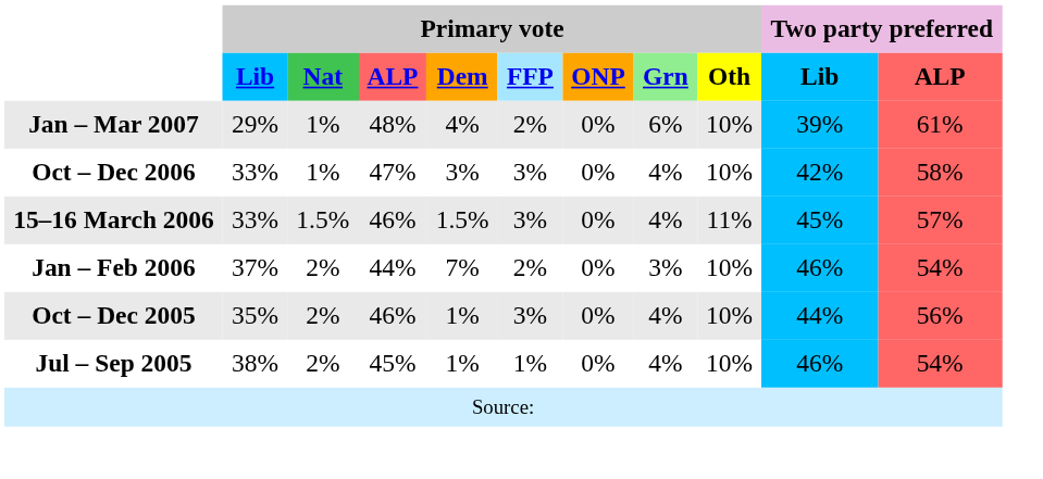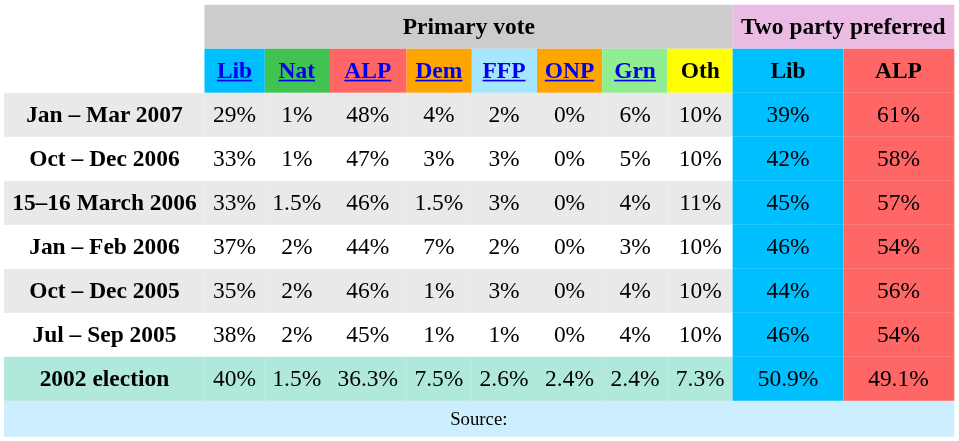Oct – Dec 2006 | Primary vote / Grn: 4% -> 5%
+ row: 2002 election | 40% | 1.5% | 36.3% | 7.5% | 2.6% | 2.4% | 2.4% | 7.3% | 50.9% | 49.1%
